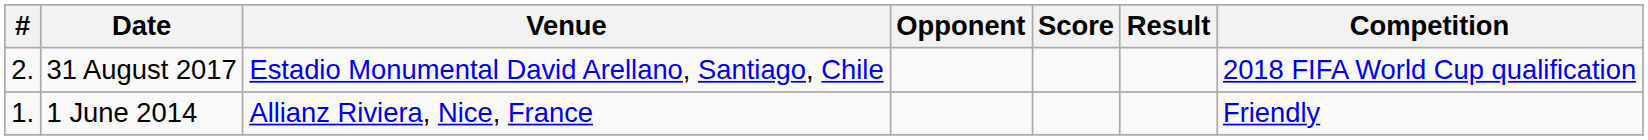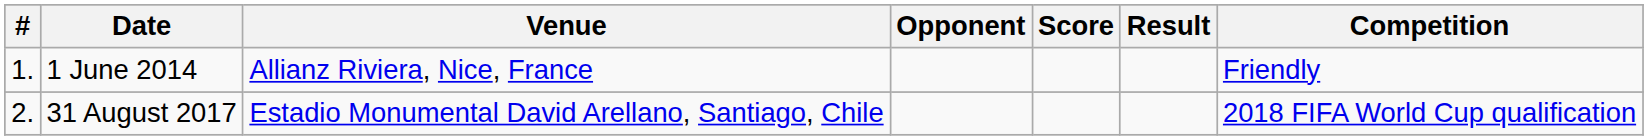rows swapped: 1 June 2014 <-> 31 August 2017
